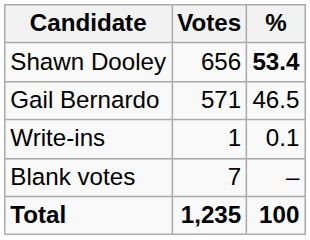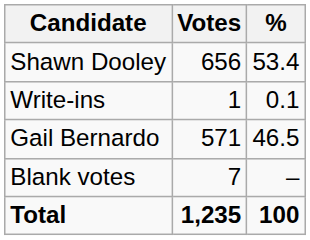Shawn Dooley | %: bold -> normal
rows swapped: Gail Bernardo <-> Write-ins
